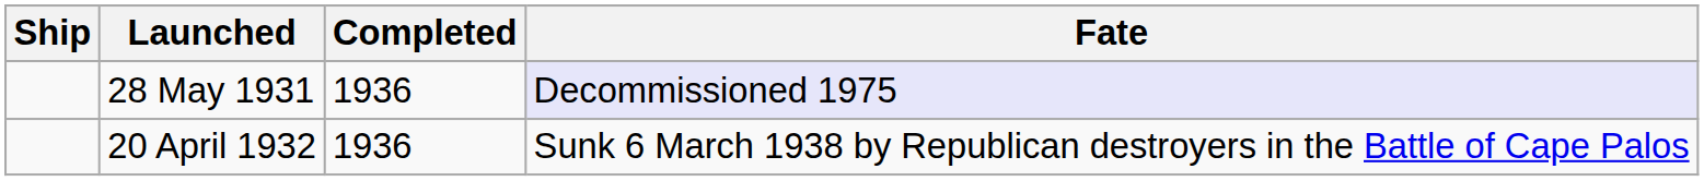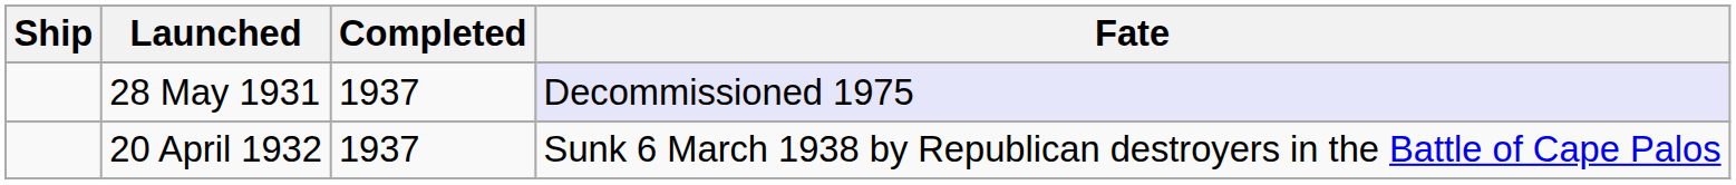28 May 1931 | Completed: 1936 -> 1937
20 April 1932 | Completed: 1936 -> 1937
